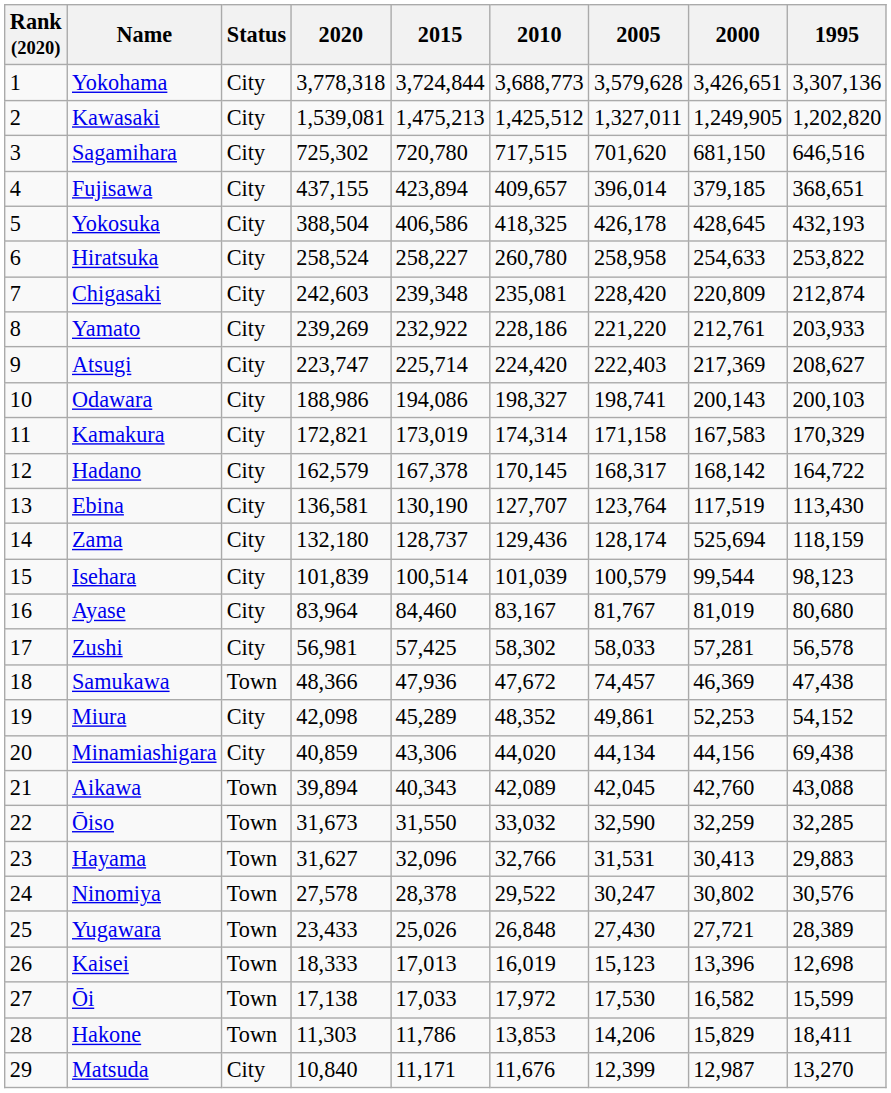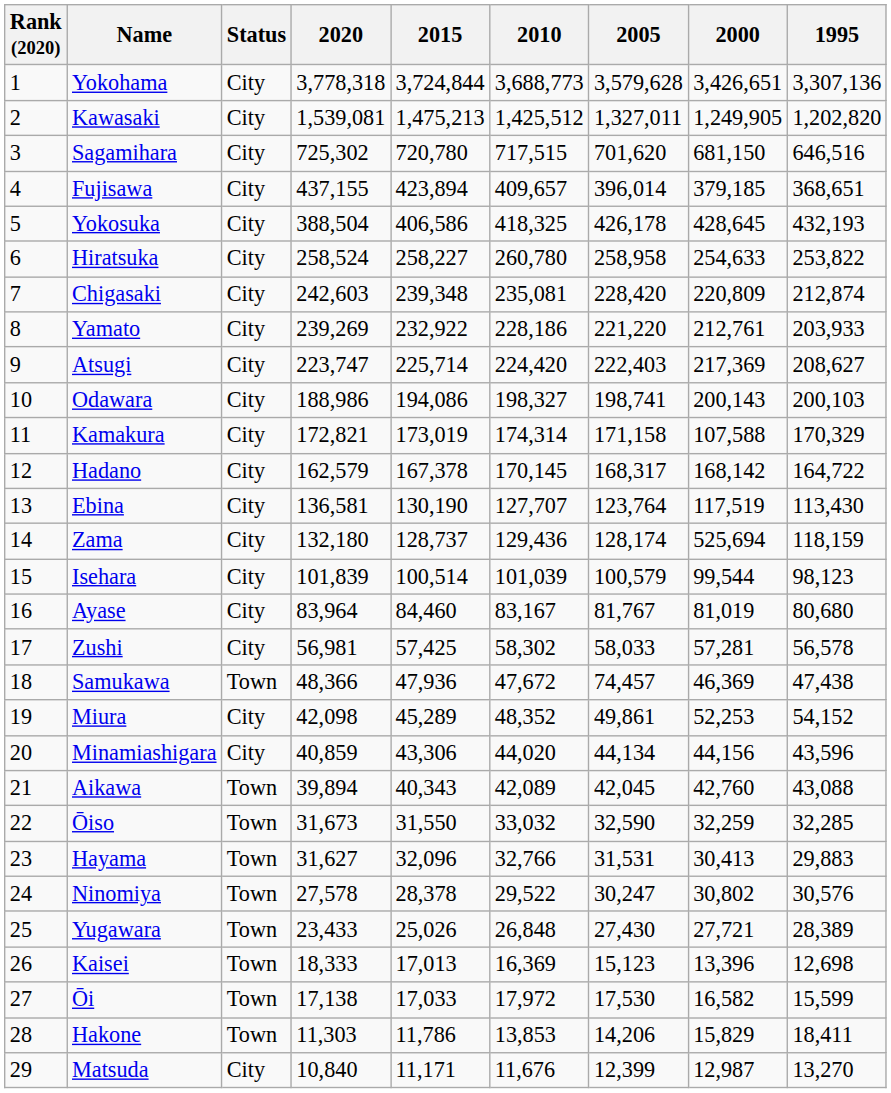Kamakura | 2000: 167,583 -> 107,588
Minamiashigara | 1995: 69,438 -> 43,596
Kaisei | 2010: 16,019 -> 16,369
